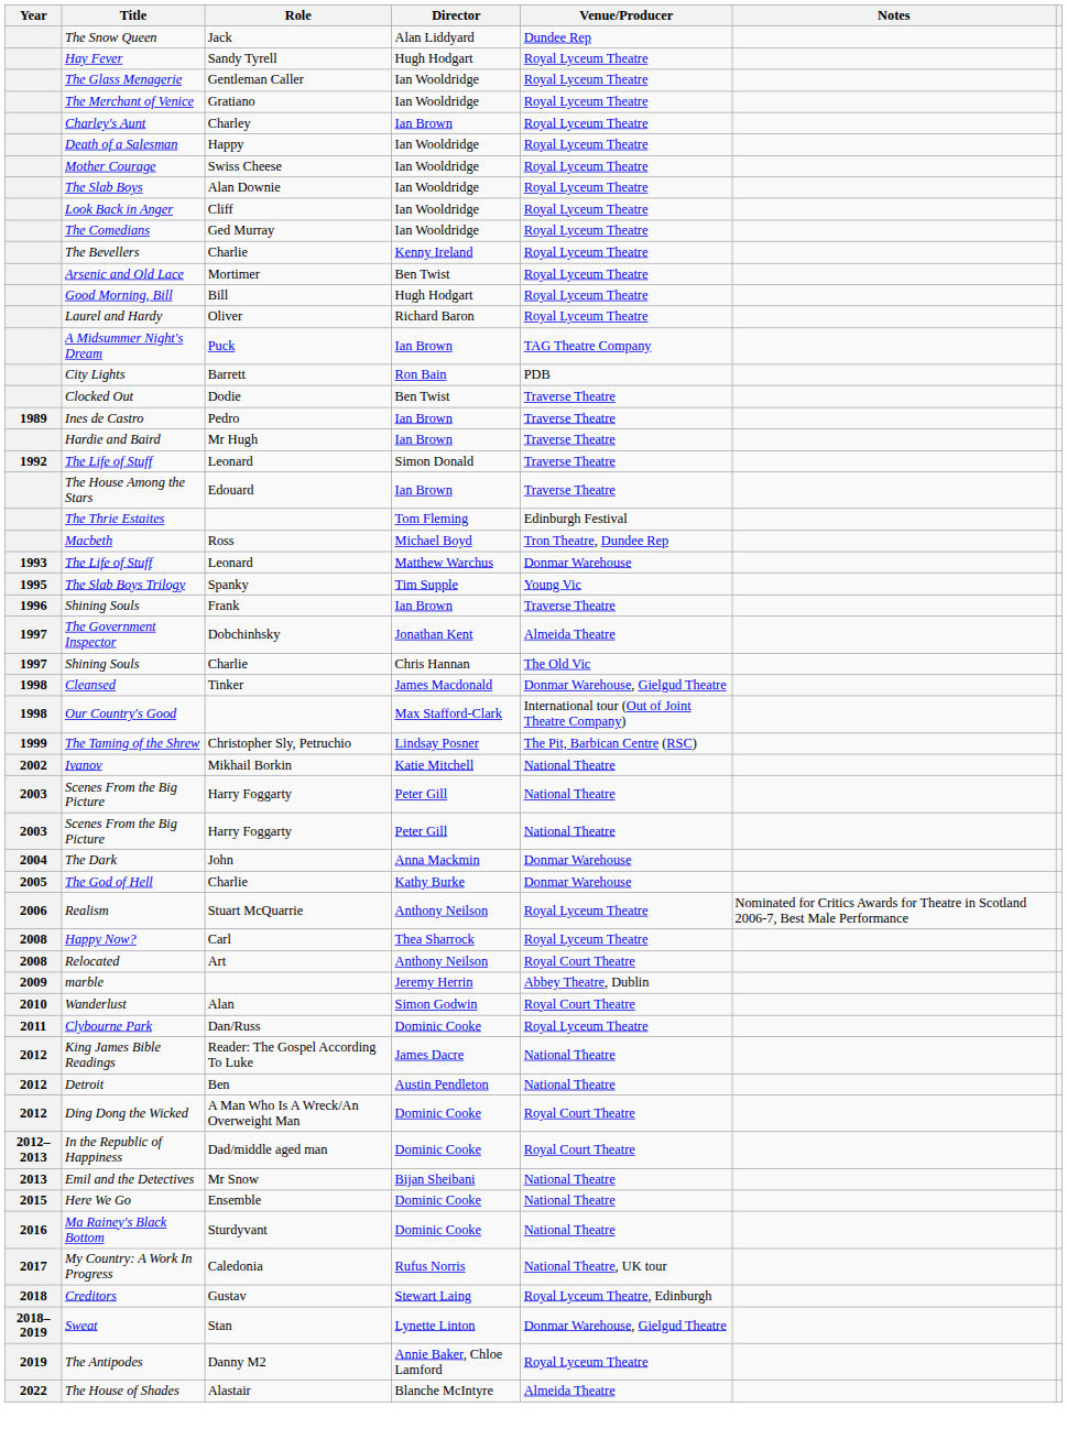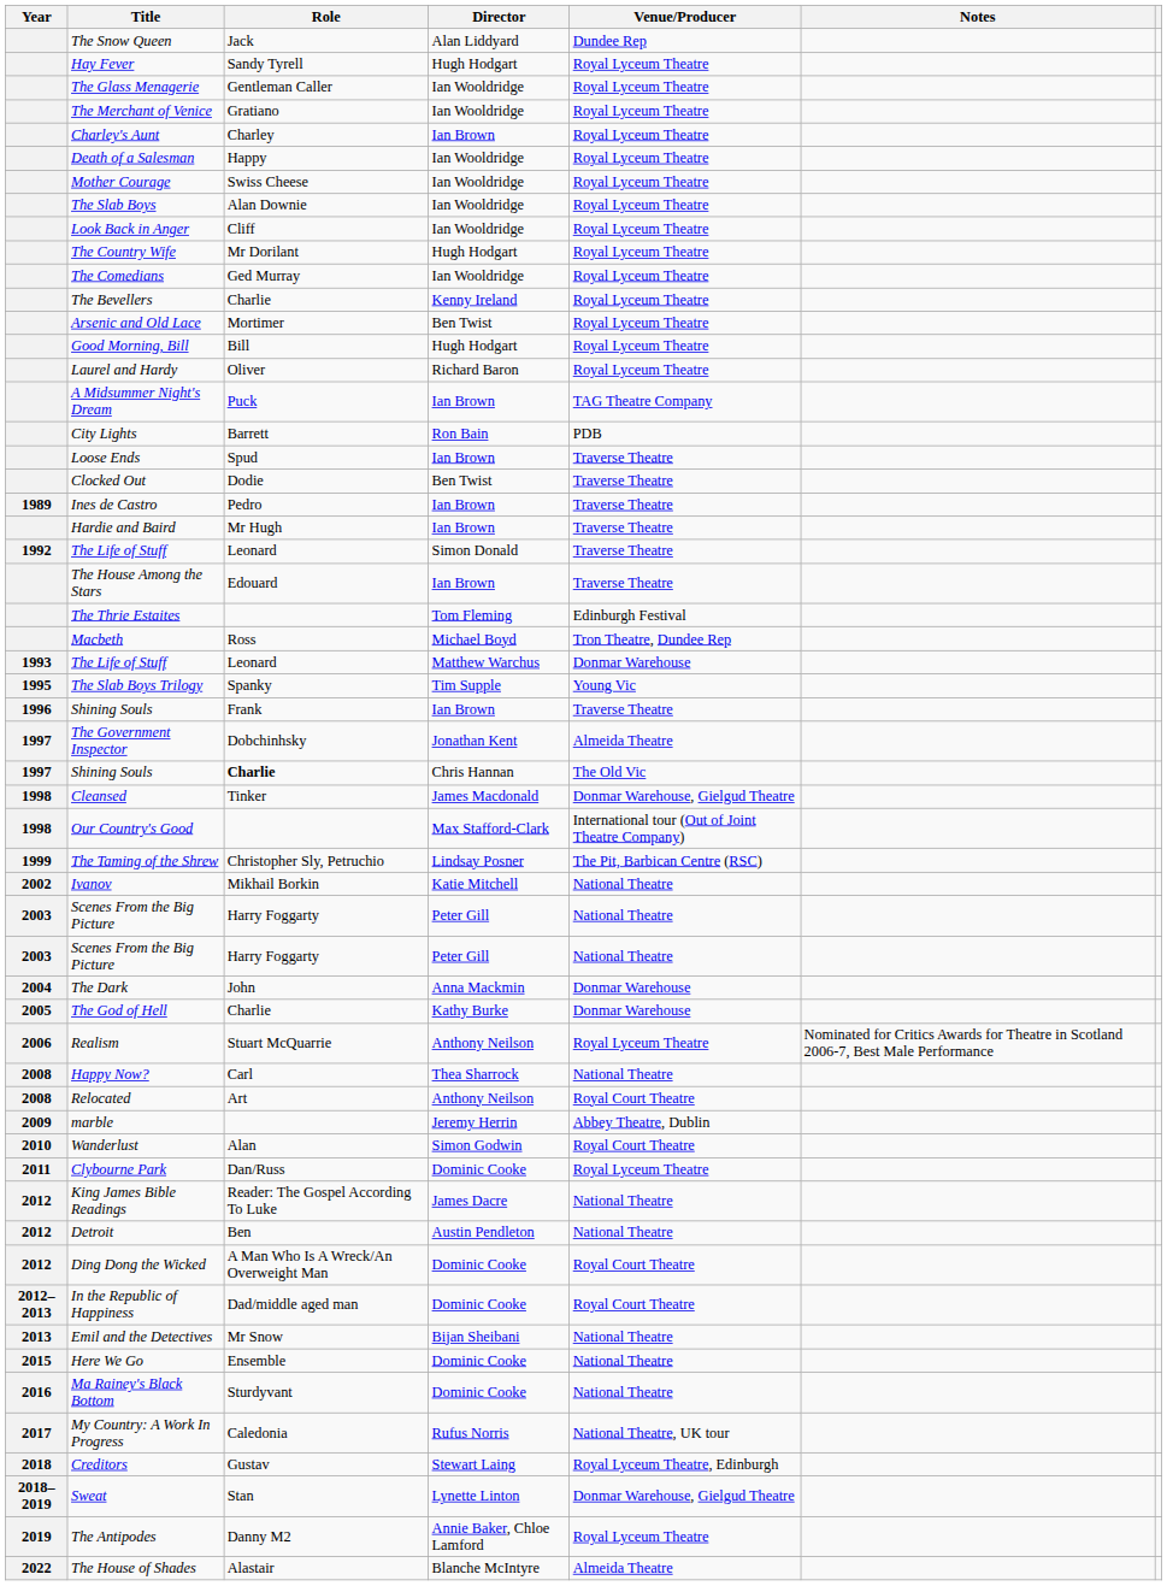+ row: The Country Wife | Mr Dorilant | Hugh Hodgart | Royal Lyceum Theatre
+ row: Loose Ends | Spud | Ian Brown | Traverse Theatre
Shining Souls / Chris Hannan | Role: normal -> bold
Happy Now? | Venue/Producer: Royal Lyceum Theatre -> National Theatre
